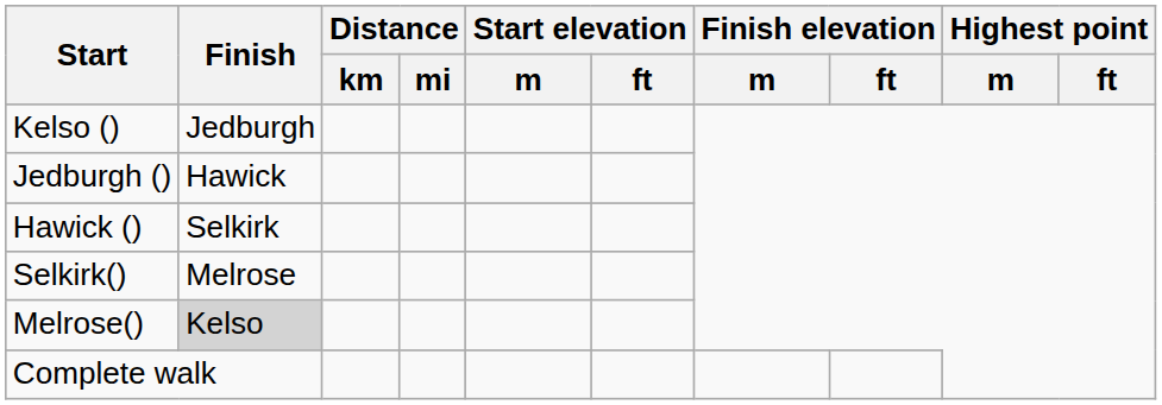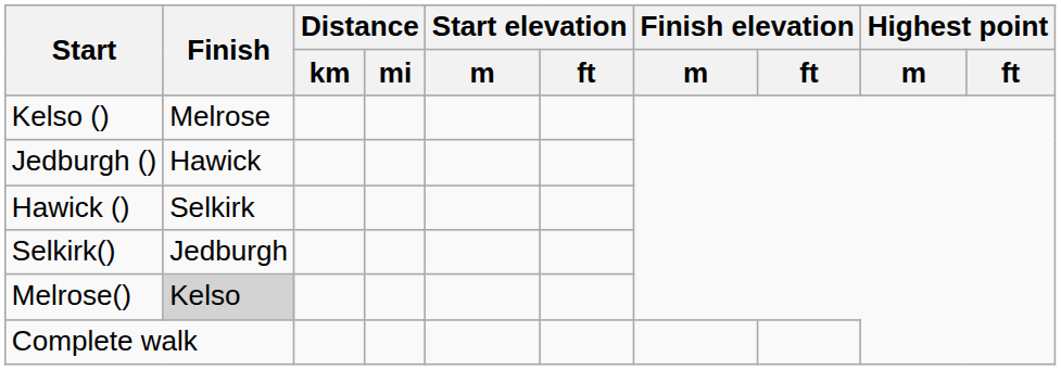Kelso () | Finish: Jedburgh -> Melrose
Selkirk() | Finish: Melrose -> Jedburgh
